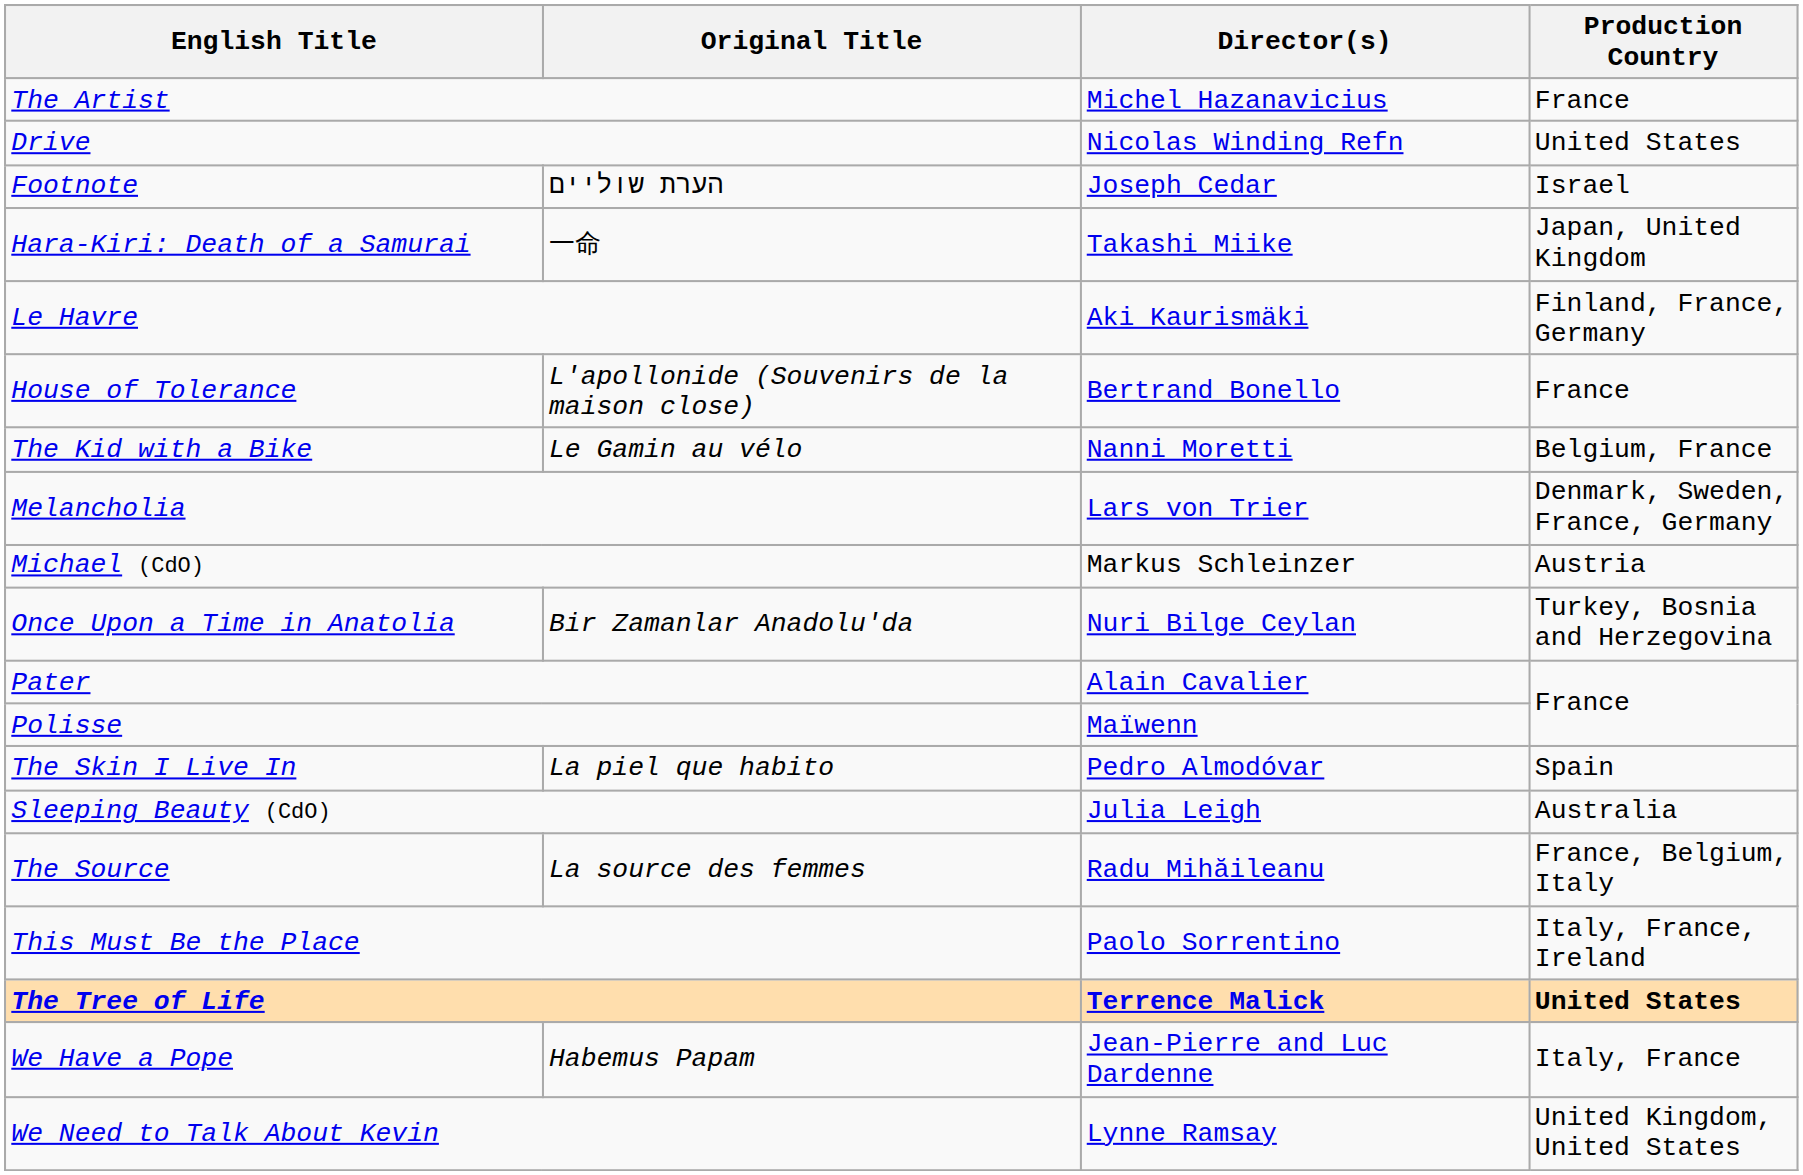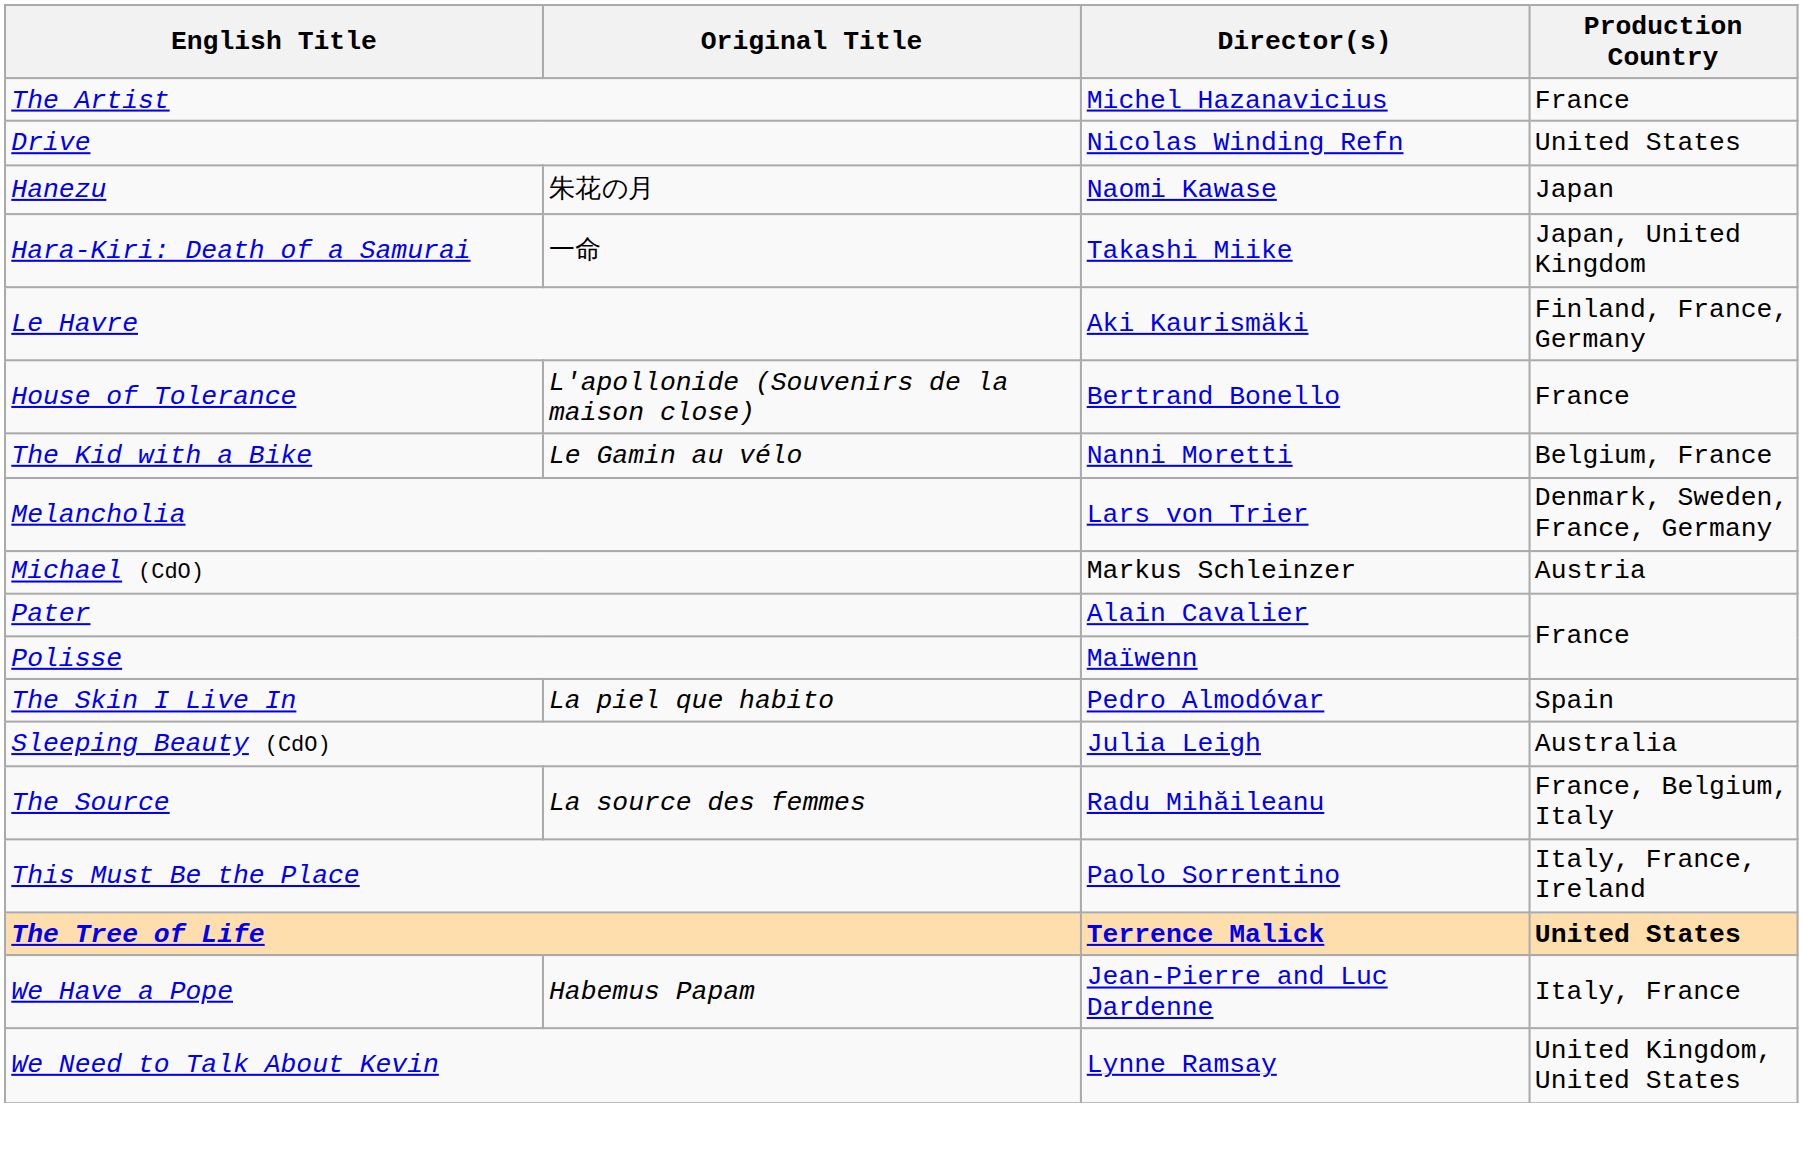- row: Footnote | הערת שוליים | Joseph Cedar | Israel
+ row: Hanezu | 朱花の月 | Naomi Kawase | Japan
- row: Once Upon a Time in Anatolia | Bir Zamanlar Anadolu'da | Nuri Bilge Ceylan | Turkey, Bosnia and Herzegovina
